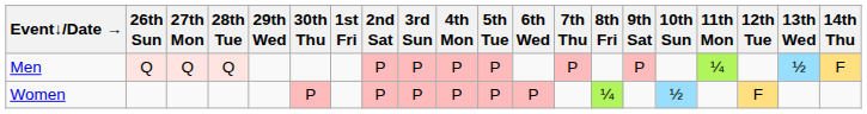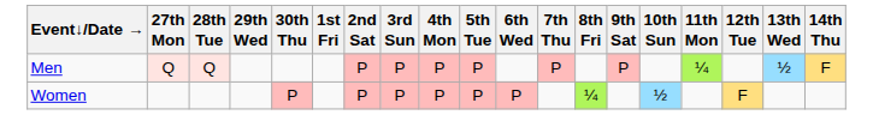- column: 26th Sun | Q
